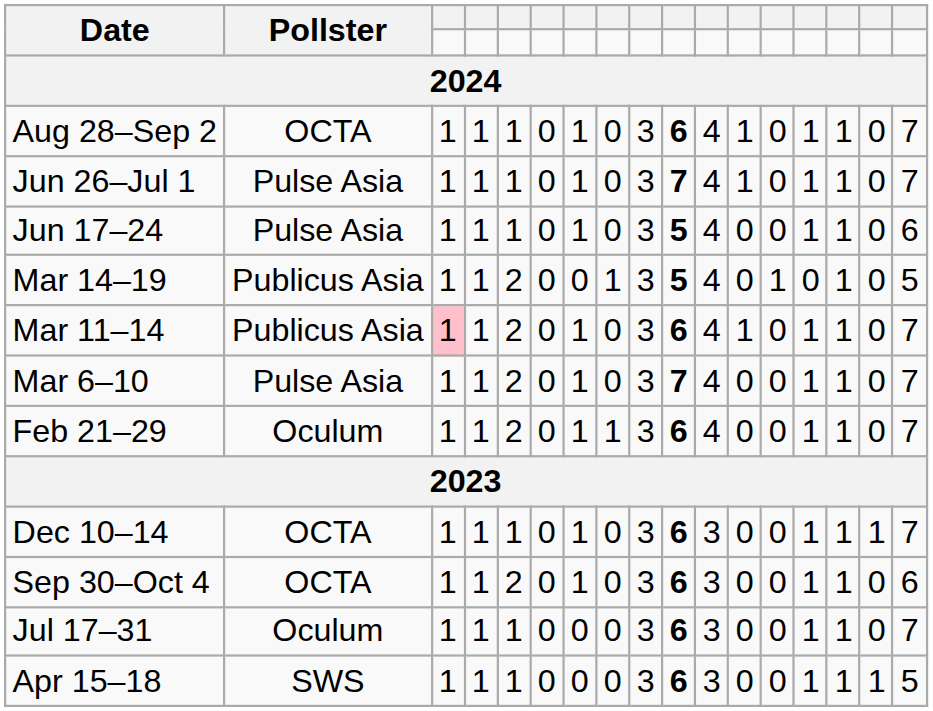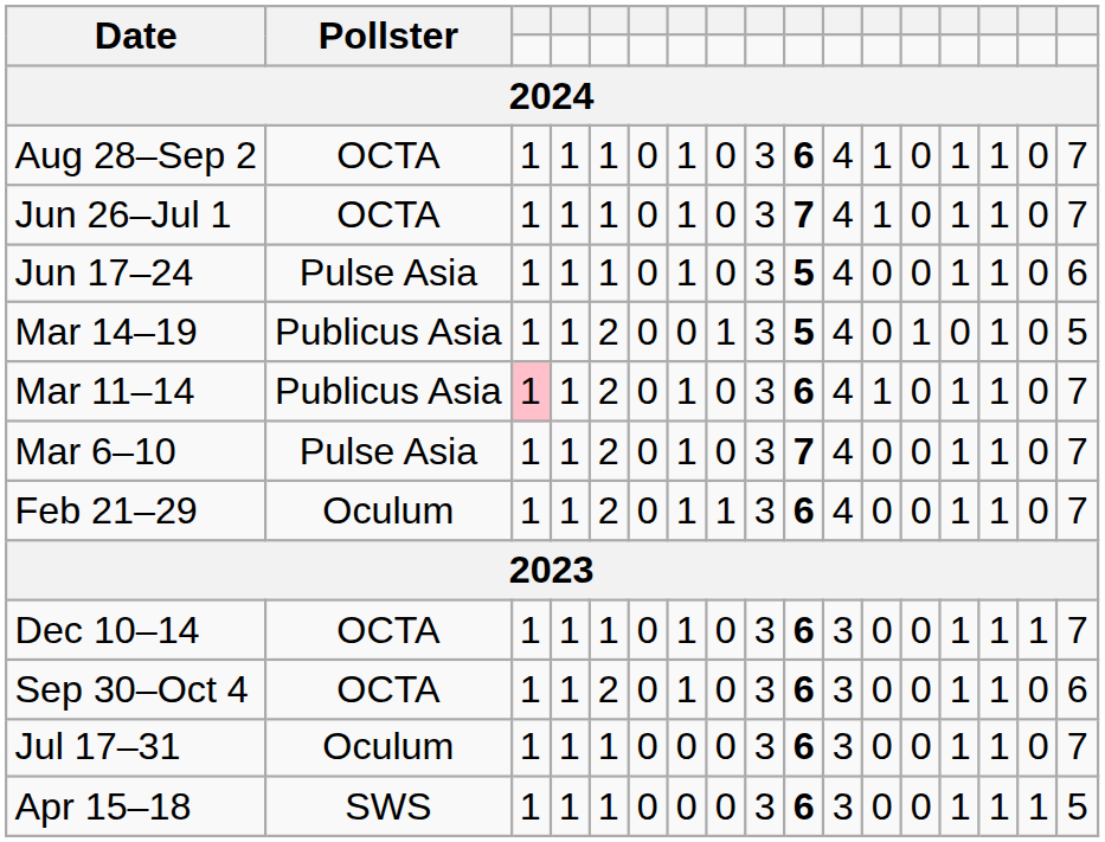Jun 26–Jul 1 | Pollster: Pulse Asia -> OCTA
